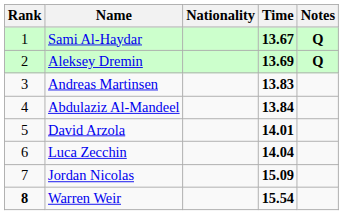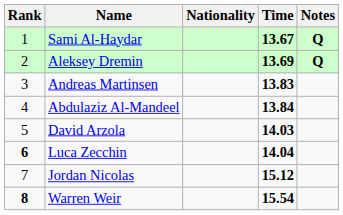David Arzola | Time: 14.01 -> 14.03
Luca Zecchin | Rank: normal -> bold
Jordan Nicolas | Time: 15.09 -> 15.12
